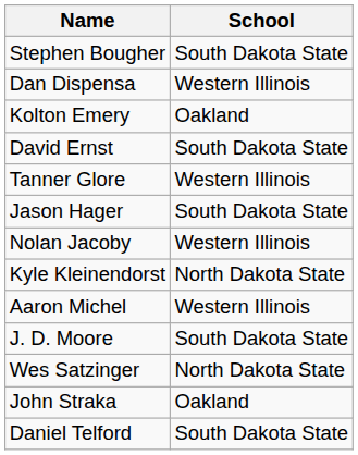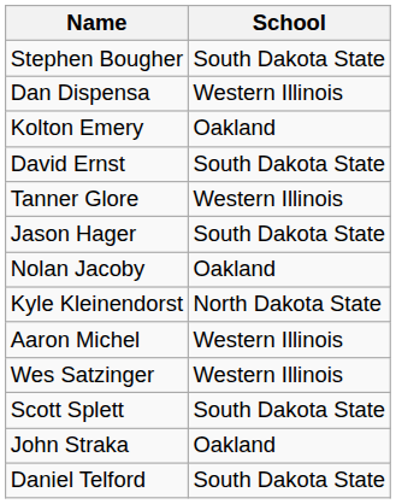Nolan Jacoby | School: Western Illinois -> Oakland
- row: J. D. Moore | South Dakota State
Wes Satzinger | School: North Dakota State -> Western Illinois
+ row: Scott Splett | South Dakota State
